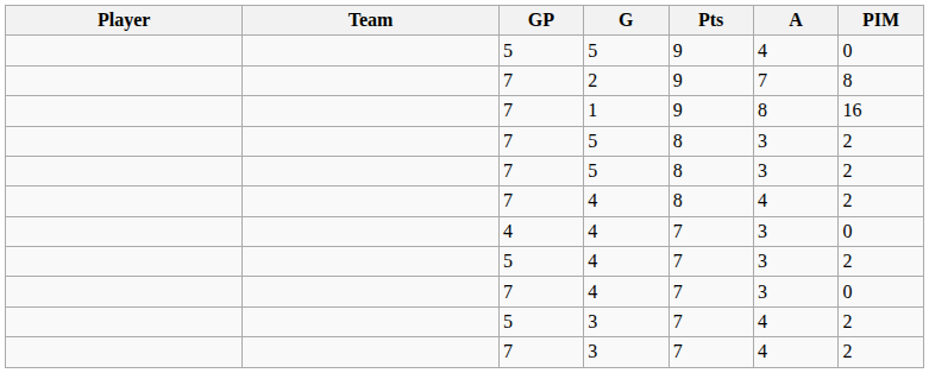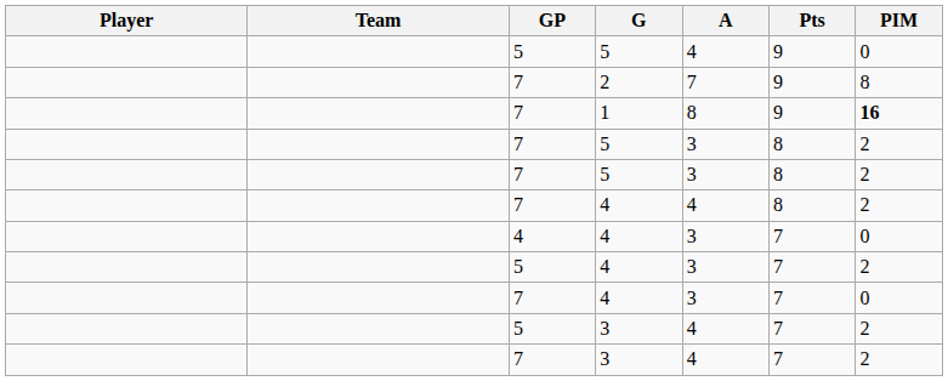columns swapped: A <-> Pts
1 | PIM: normal -> bold
